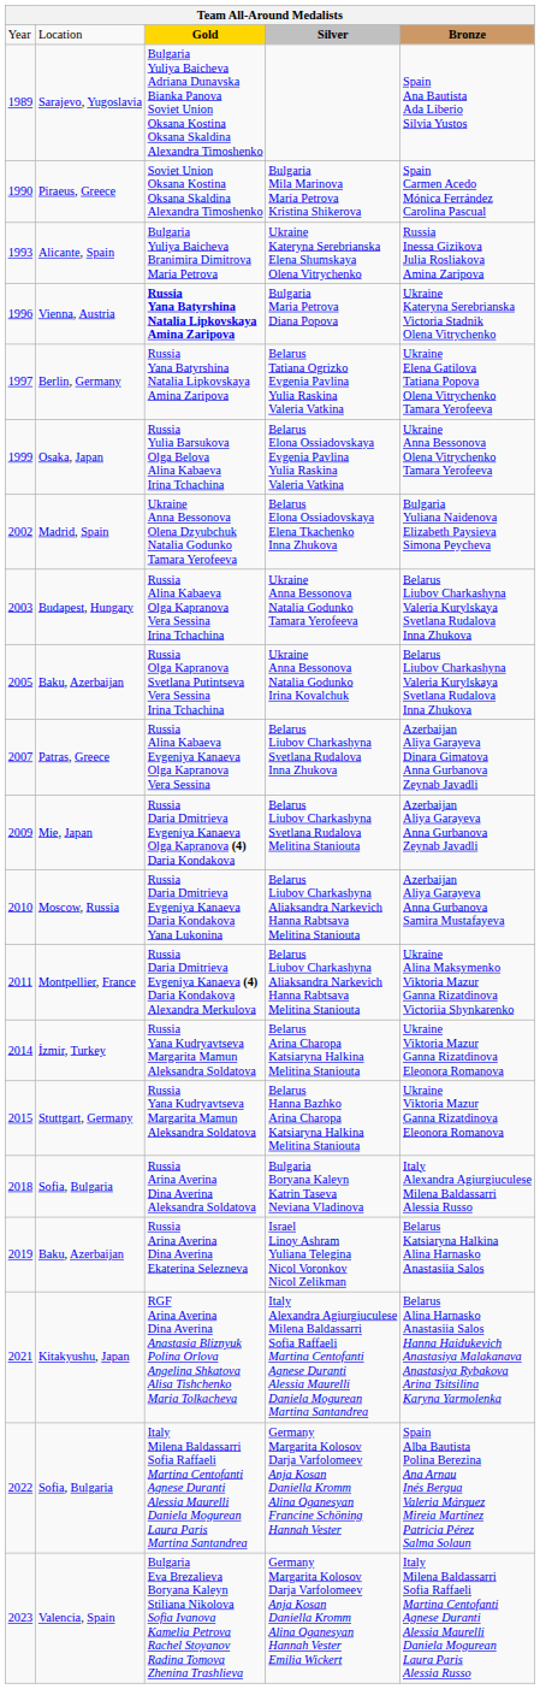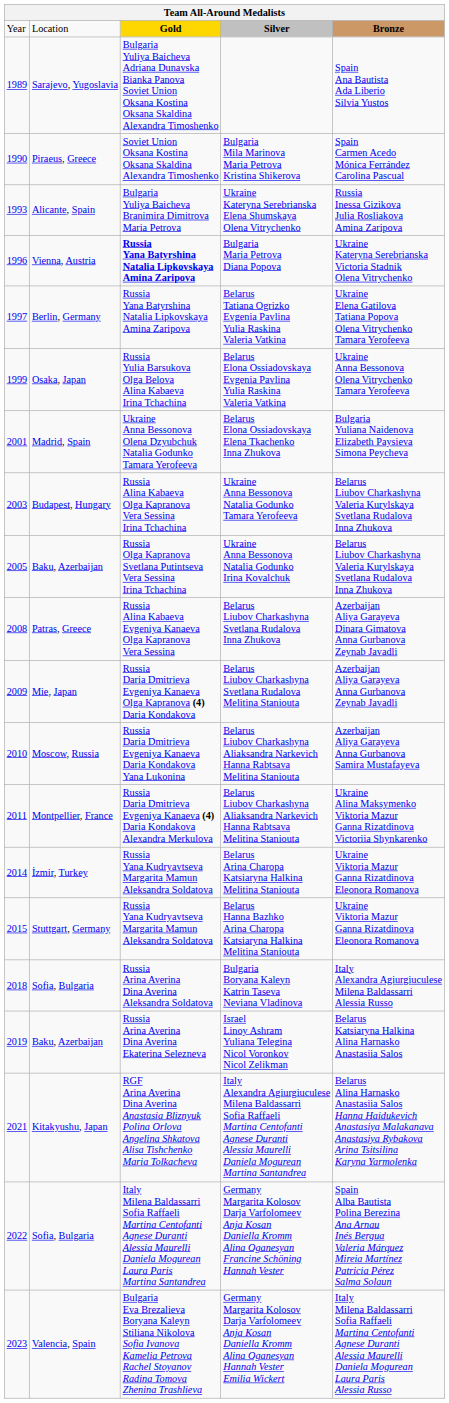Belarus Elona Ossiadovskaya Elena Tkachenko Inna Zhukova | column 1: 2002 -> 2001
Belarus Liubov Charkashyna Svetlana Rudalova Inna Zhukova | column 1: 2007 -> 2008
